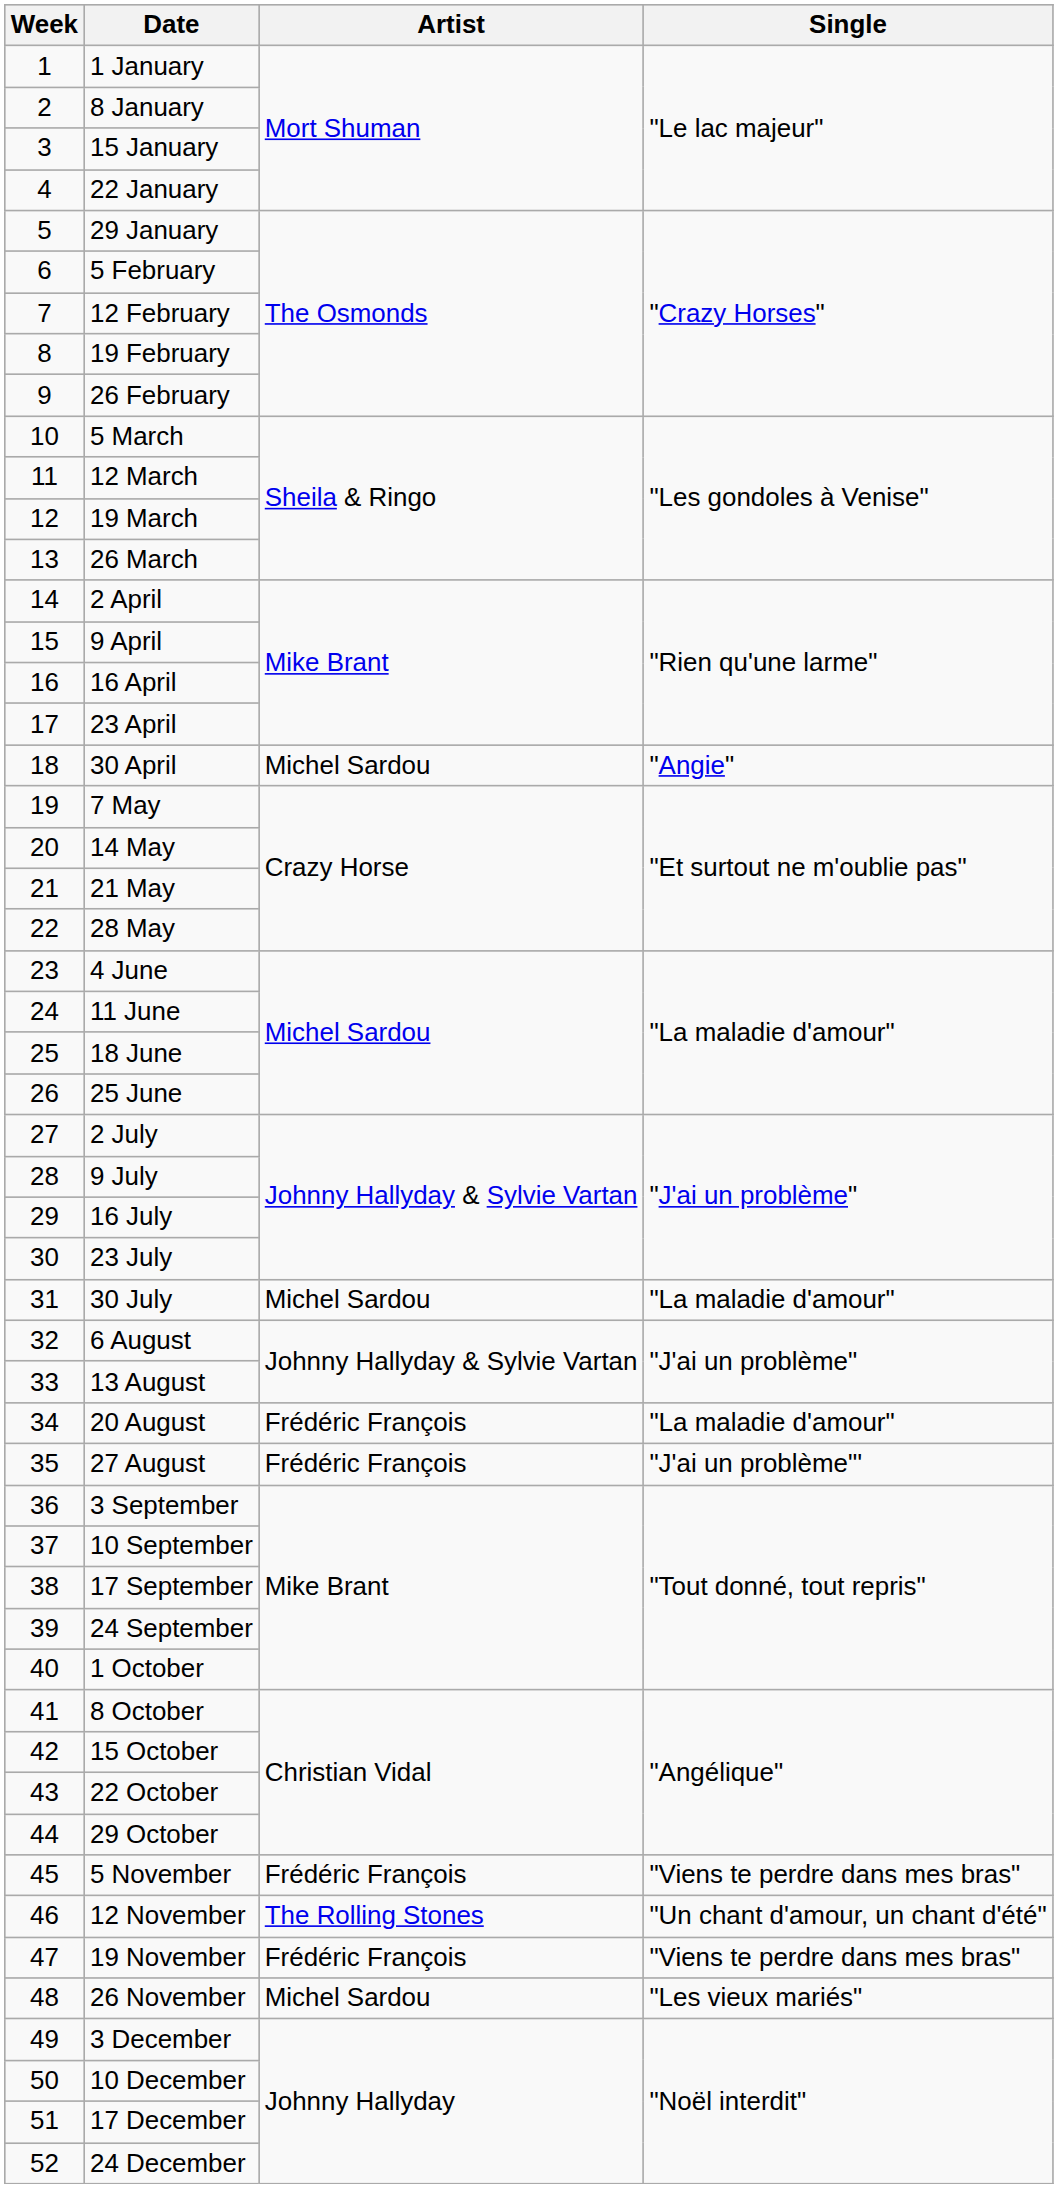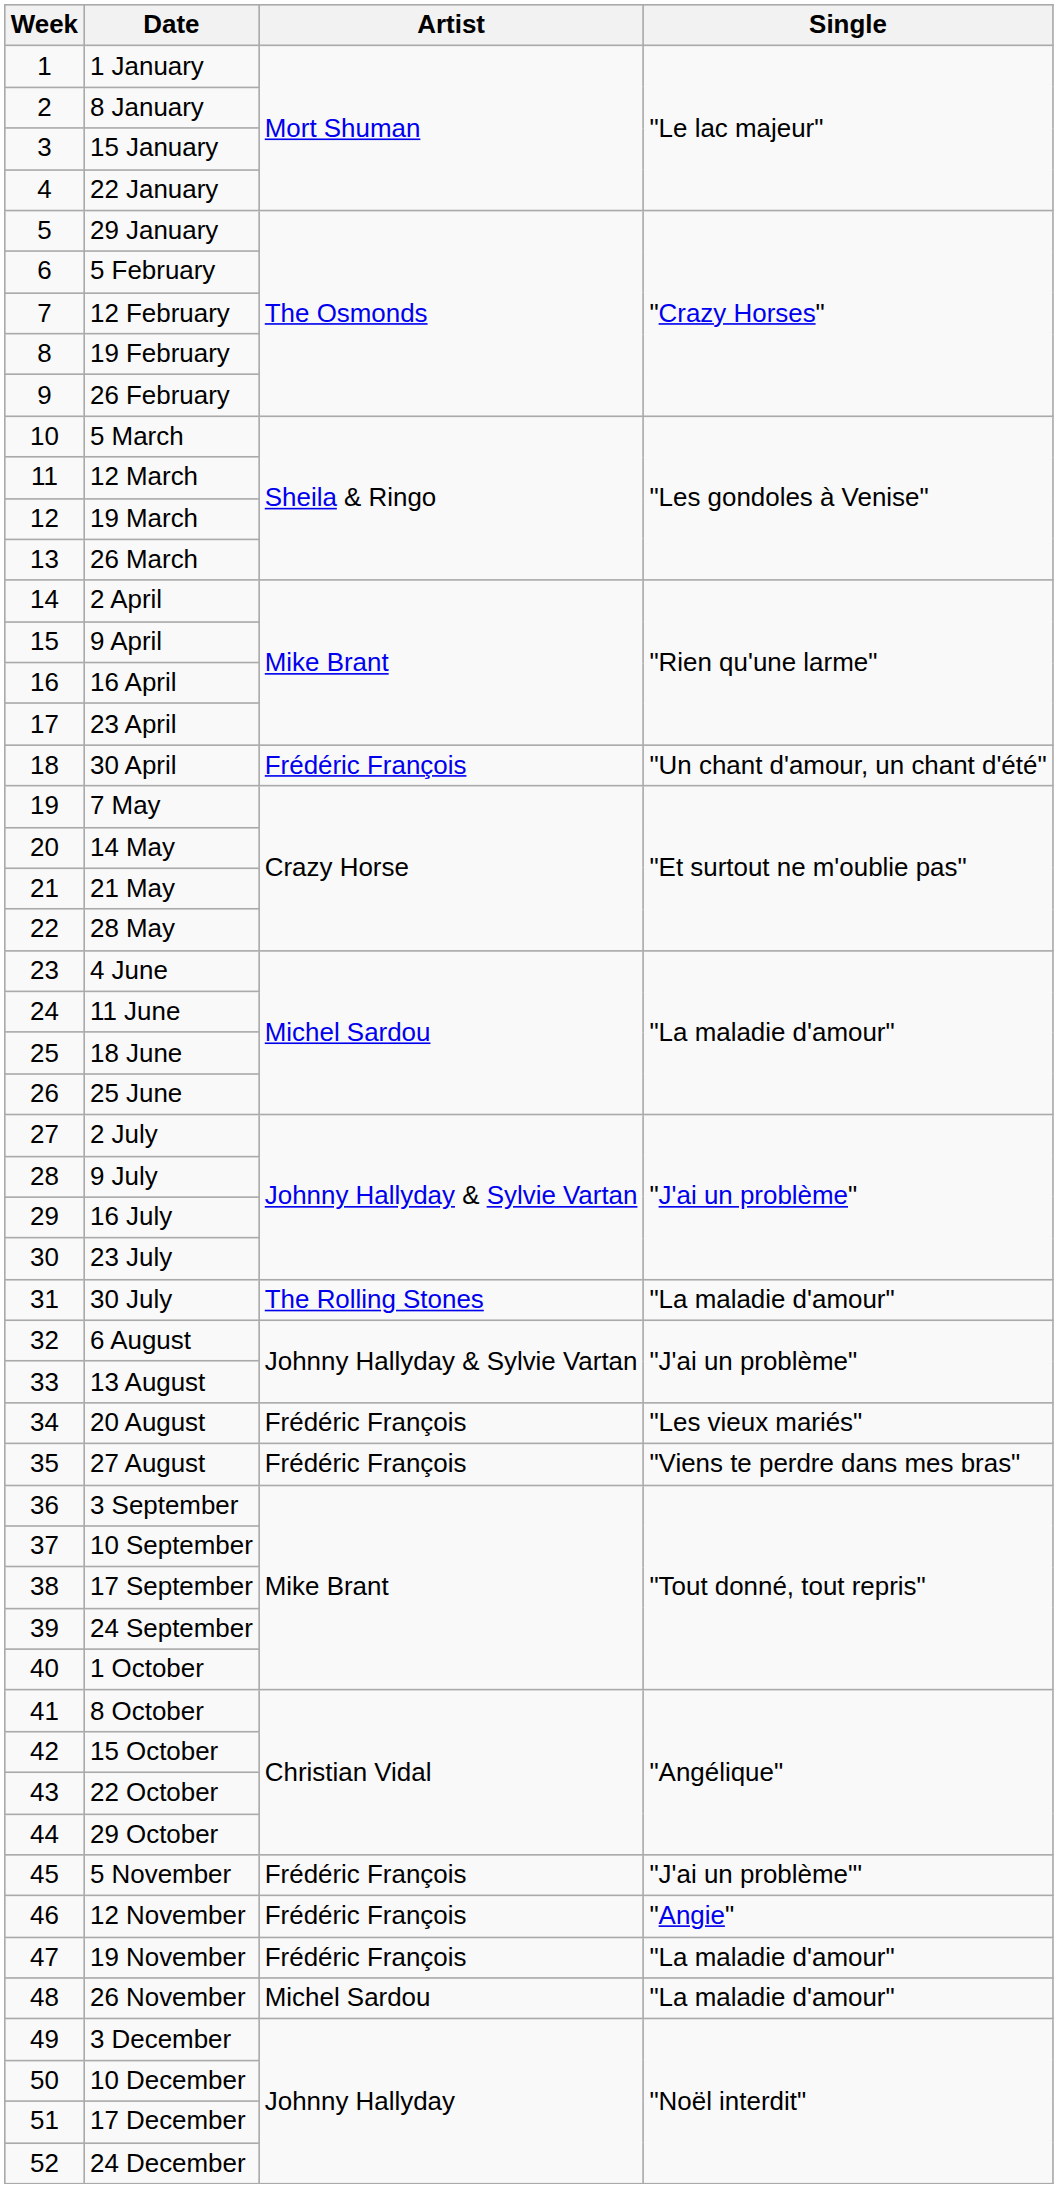30 April | Artist: Michel Sardou -> Frédéric François
30 April | Single: "Angie" -> "Un chant d'amour, un chant d'été"
30 July | Artist: Michel Sardou -> The Rolling Stones
20 August | Single: "La maladie d'amour" -> "Les vieux mariés"
27 August | Single: "J'ai un problème"' -> "Viens te perdre dans mes bras"
5 November | Single: "Viens te perdre dans mes bras" -> "J'ai un problème"'
12 November | Artist: The Rolling Stones -> Frédéric François
12 November | Single: "Un chant d'amour, un chant d'été" -> "Angie"
19 November | Single: "Viens te perdre dans mes bras" -> "La maladie d'amour"
26 November | Single: "Les vieux mariés" -> "La maladie d'amour"
